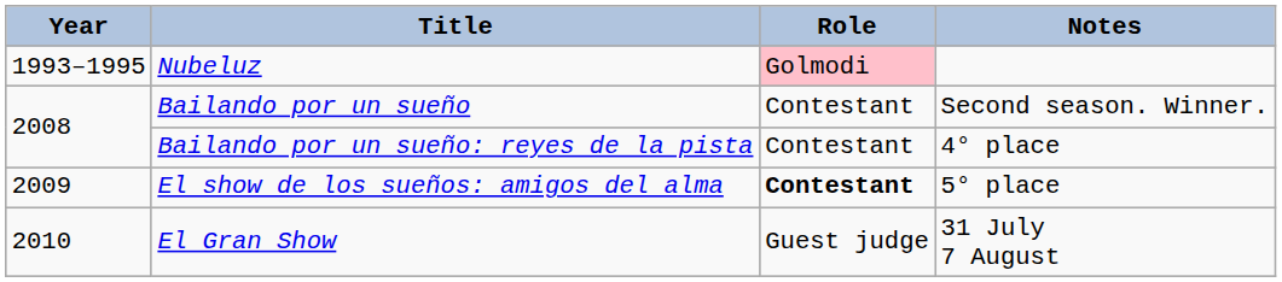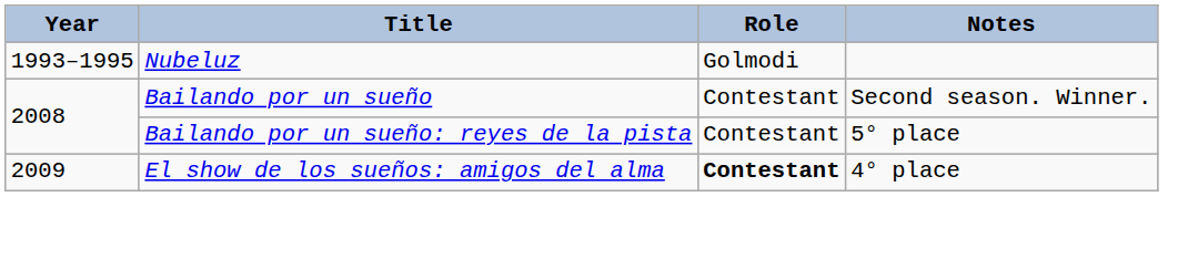Nubeluz | Role: pink background -> no background
Bailando por un sueño: reyes de la pista | Notes: 4° place -> 5° place
El show de los sueños: amigos del alma | Notes: 5° place -> 4° place
- row: 2010 | El Gran Show | Guest judge | 31 July 7 August
